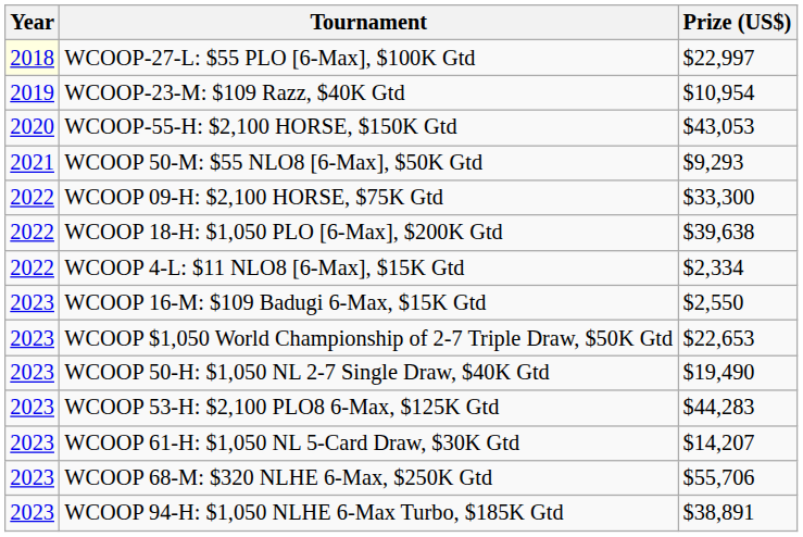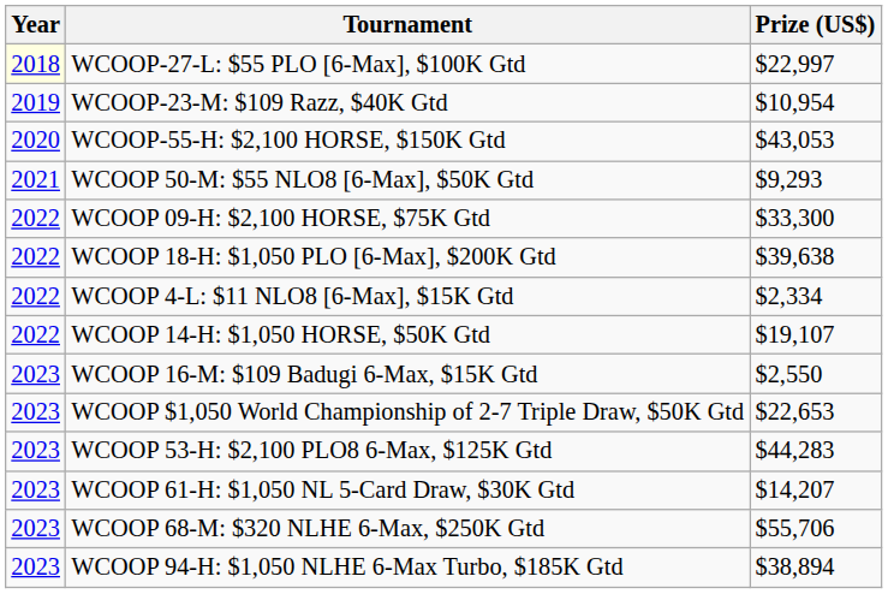+ row: 2022 | WCOOP 14-H: $1,050 HORSE, $50K Gtd | $19,107
- row: 2023 | WCOOP 50-H: $1,050 NL 2-7 Single Draw, $40K Gtd | $19,490
WCOOP 94-H: $1,050 NLHE 6-Max Turbo, $185K Gtd | Prize (US$): $38,891 -> $38,894
